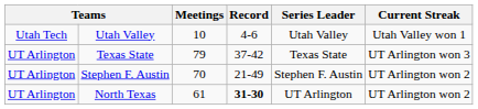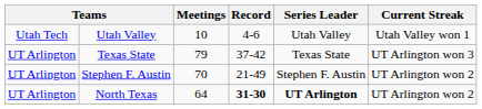North Texas | Meetings: 61 -> 64
North Texas | Series Leader: normal -> bold
